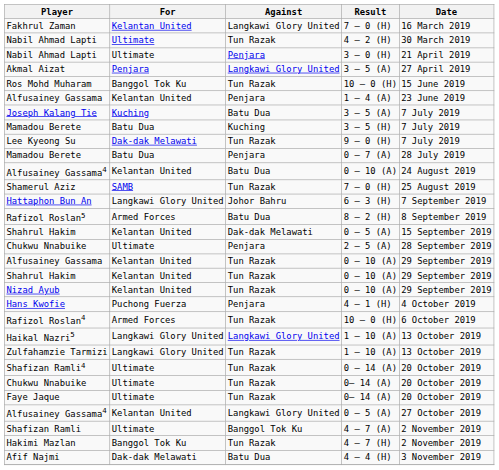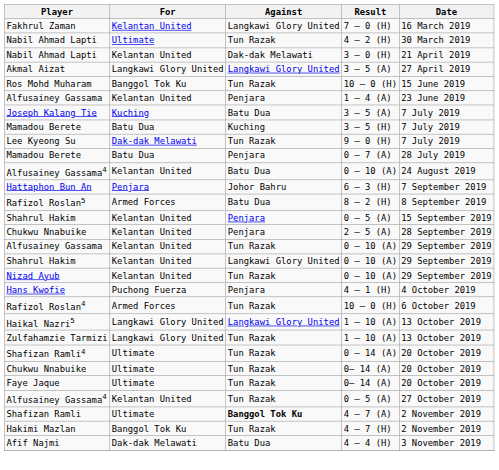Nabil Ahmad Lapti / 3 – 0 (H) | For: Ultimate -> Kelantan United
Nabil Ahmad Lapti / 3 – 0 (H) | Against: Penjara -> Dak-dak Melawati
Akmal Aizat | For: Penjara -> Langkawi Glory United
- row: Shamerul Aziz | SAMB | Tun Razak | 7 – 0 (H) | 25 August 2019
Hattaphon Bun An | For: Langkawi Glory United -> Penjara
Shahrul Hakim / 0 – 5 (A) | Against: Dak-dak Melawati -> Penjara
Chukwu Nnabuike / 2 – 5 (A) | For: Ultimate -> Kelantan United
Shahrul Hakim / 0 – 10 (A) | Against: Tun Razak -> Langkawi Glory United
Alfusainey Gassama4 / 0 – 5 (A) | Against: Langkawi Glory United -> Tun Razak
Shafizan Ramli | Against: normal -> bold
